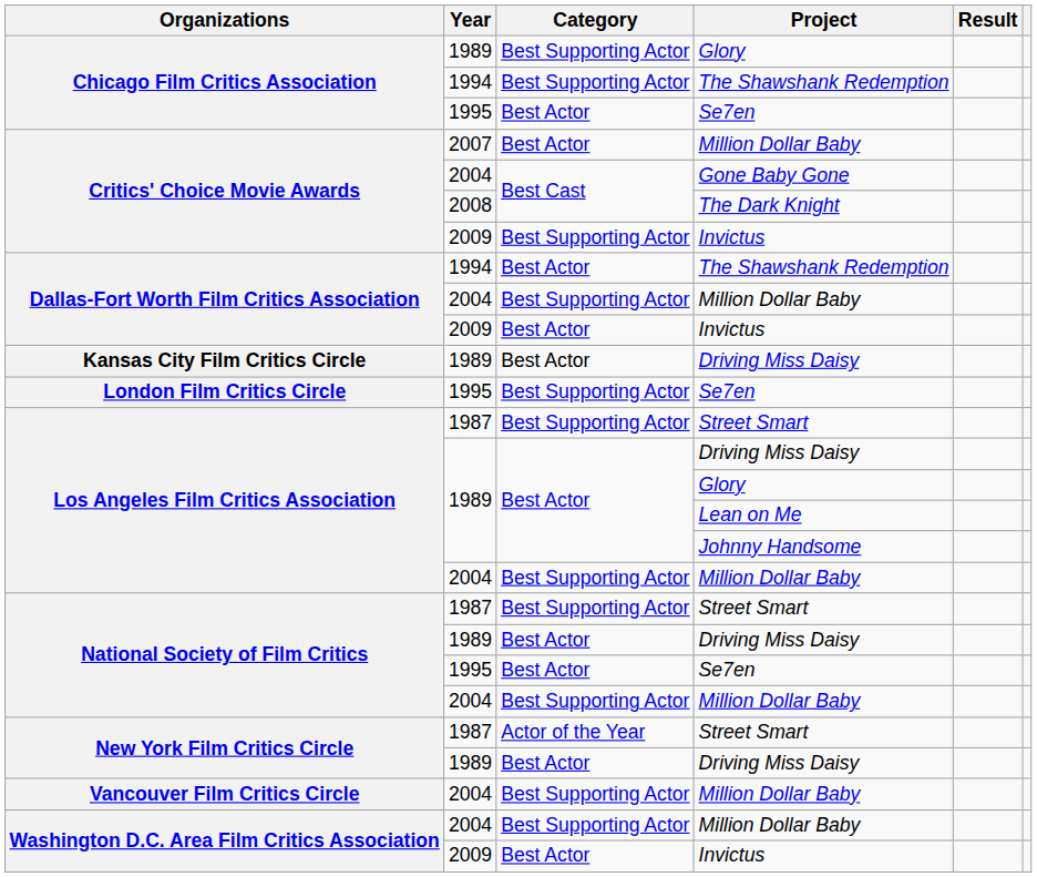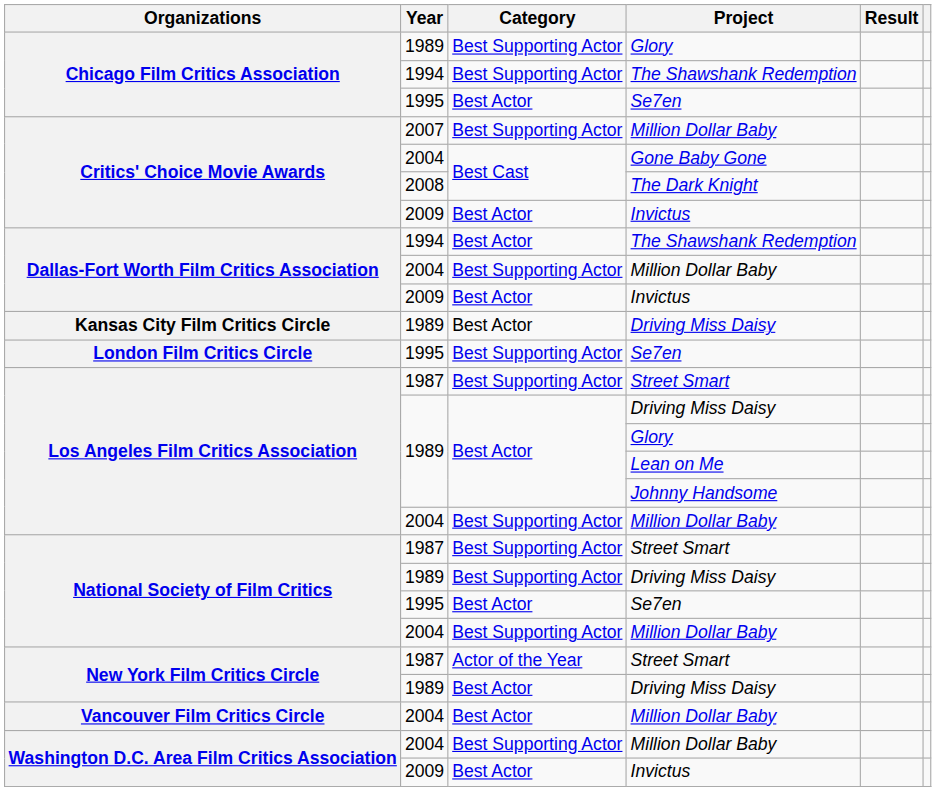Critics' Choice Movie Awards / Million Dollar Baby | Category: Best Actor -> Best Supporting Actor
Critics' Choice Movie Awards / Invictus | Category: Best Supporting Actor -> Best Actor
National Society of Film Critics / Driving Miss Daisy | Category: Best Actor -> Best Supporting Actor
Vancouver Film Critics Circle / Million Dollar Baby | Category: Best Supporting Actor -> Best Actor
